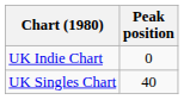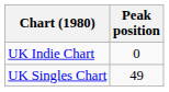UK Singles Chart | Peak position: 40 -> 49
